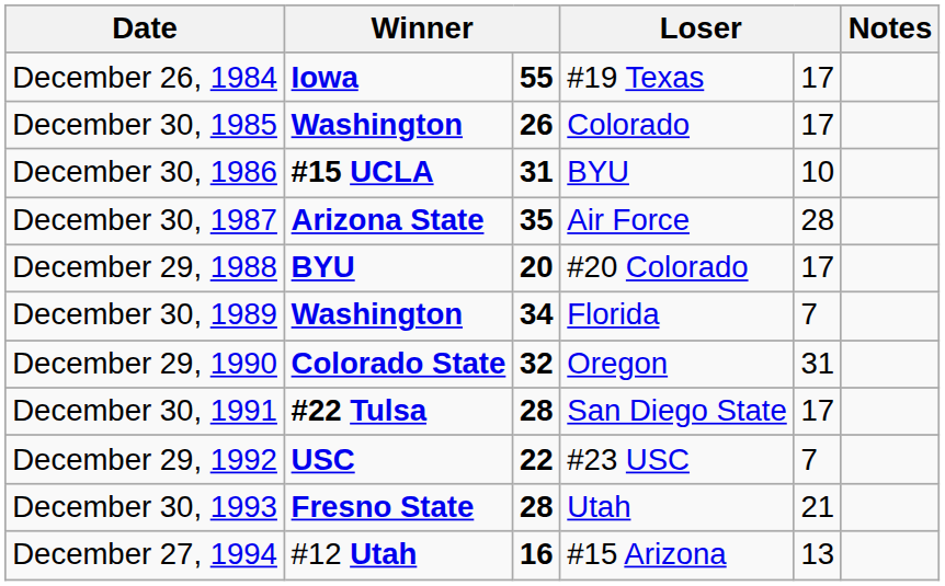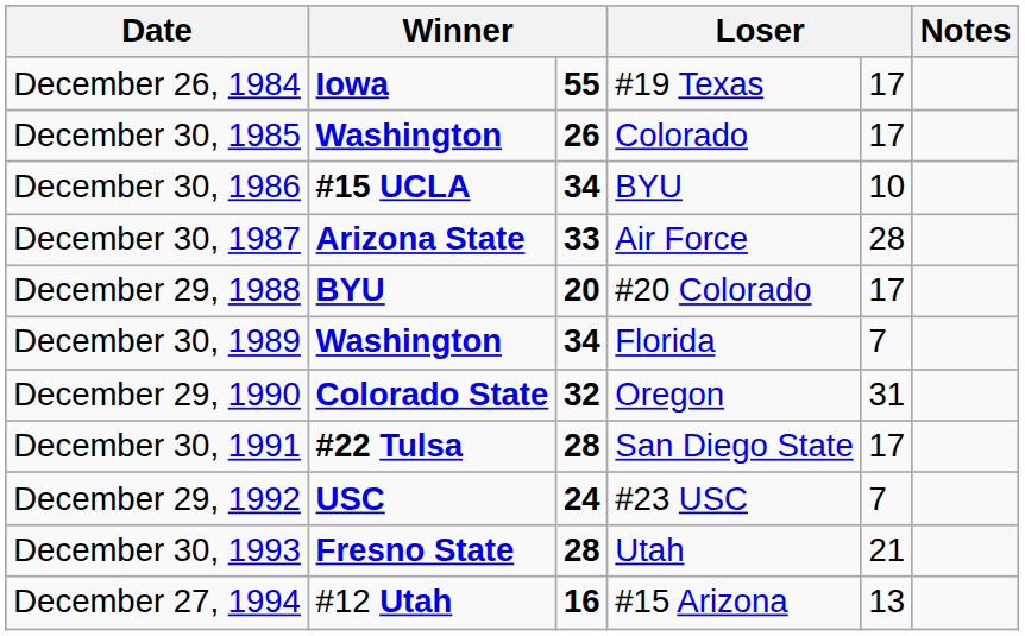December 30, 1986 | column 3: 31 -> 34
December 30, 1987 | column 3: 35 -> 33
December 29, 1992 | column 3: 22 -> 24
